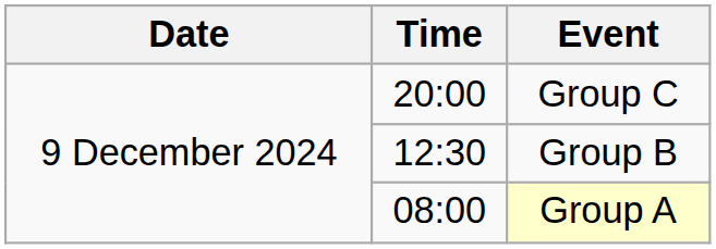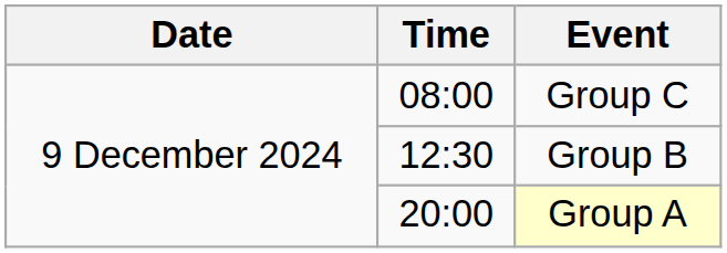Group C | Time: 20:00 -> 08:00
Group A | Time: 08:00 -> 20:00
